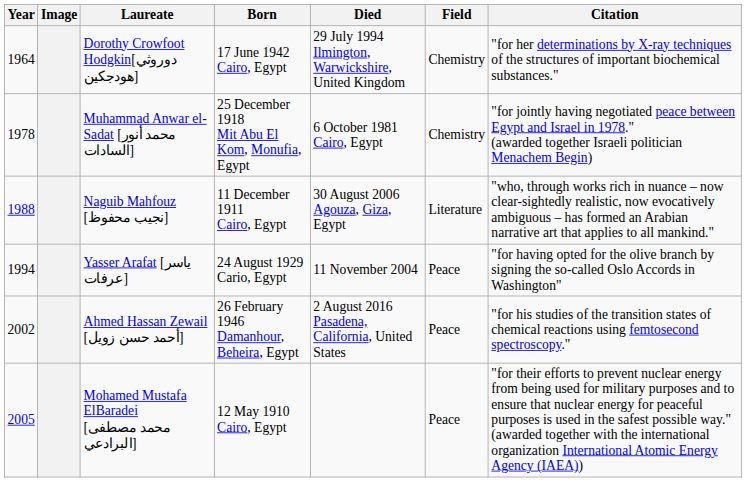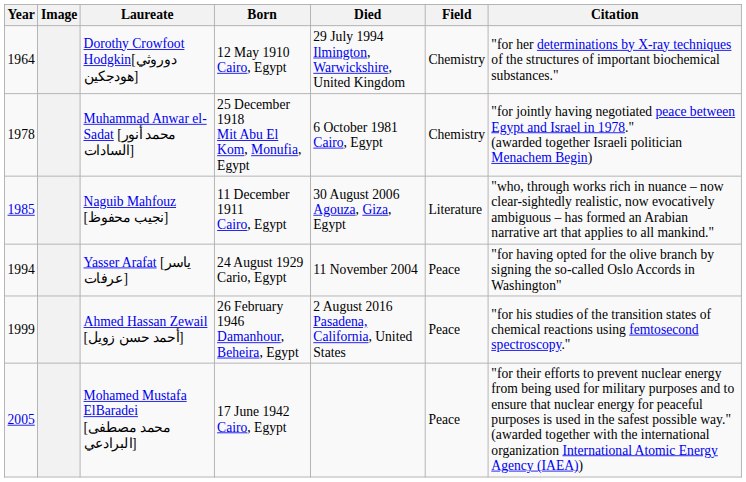Dorothy Crowfoot Hodgkin[دوروثي هودجكين] | Born: 17 June 1942 Cairo, Egypt -> 12 May 1910 Cairo, Egypt
Naguib Mahfouz [نجيب محفوظ] | Year: 1988 -> 1985
Ahmed Hassan Zewail [أحمد حسن زويل] | Year: 2002 -> 1999
Mohamed Mustafa ElBaradei [محمد مصطفى البرادعي] | Born: 12 May 1910 Cairo, Egypt -> 17 June 1942 Cairo, Egypt
